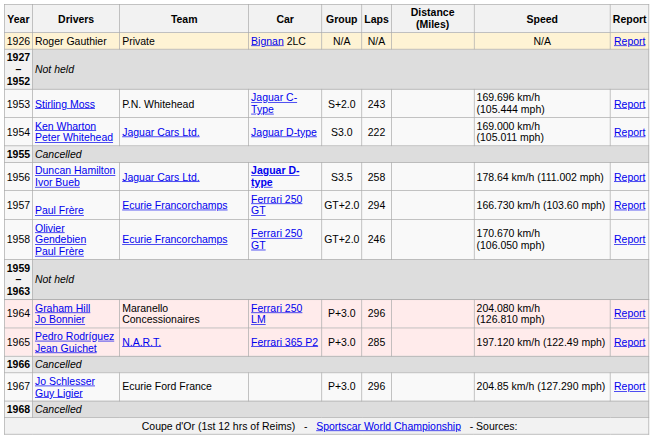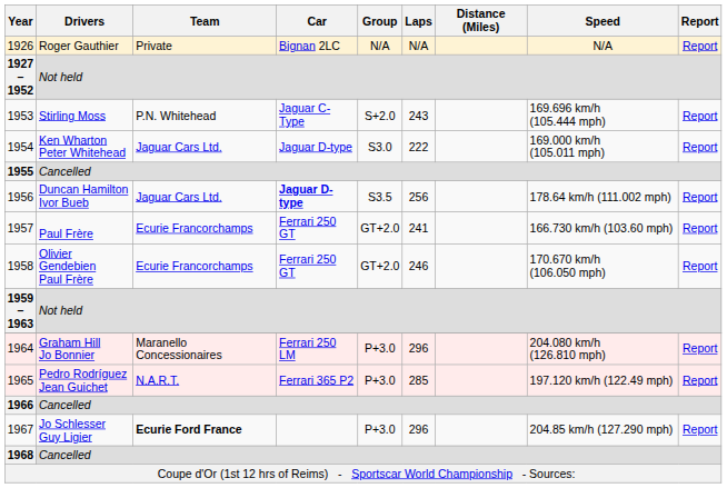1956 | Laps: 258 -> 256
1957 | Laps: 294 -> 241
1967 | Team: normal -> bold
